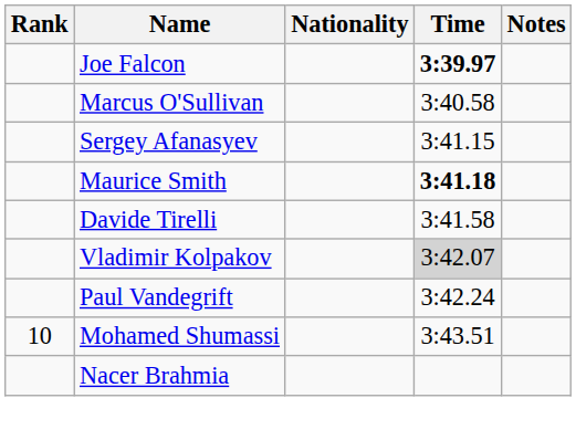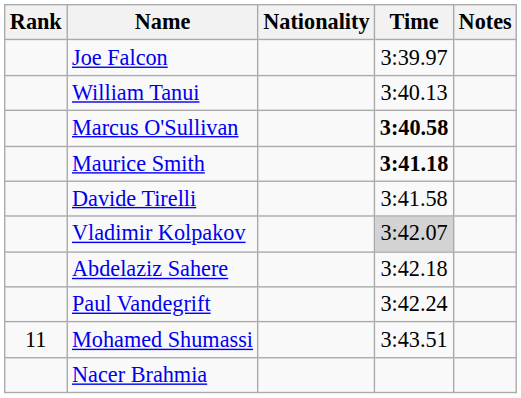Joe Falcon | Time: bold -> normal
+ row: William Tanui | 3:40.13
Marcus O'Sullivan | Time: normal -> bold
- row: Sergey Afanasyev | 3:41.15
+ row: Abdelaziz Sahere | 3:42.18
Mohamed Shumassi | Rank: 10 -> 11
